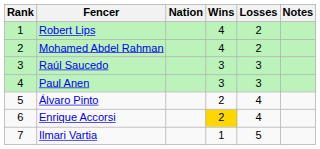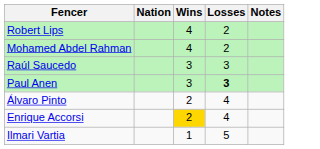- column: Rank | 1 | 2 | 3 | 4 | 5 | 6 | 7
Paul Anen | Losses: normal -> bold
